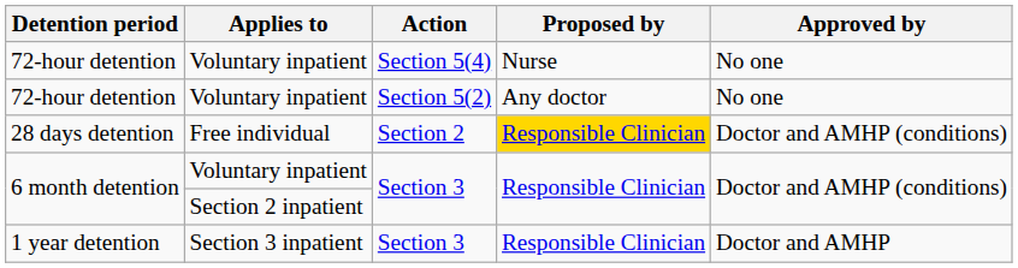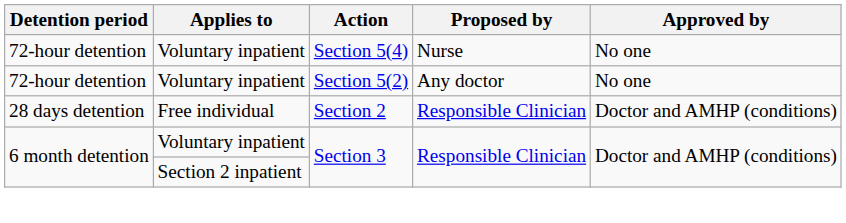28 days detention | Proposed by: gold background -> no background
- row: 1 year detention | Section 3 inpatient | Section 3 | Responsible Clinician | Doctor and AMHP
